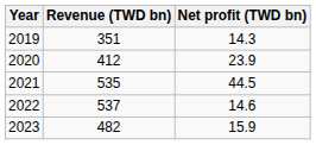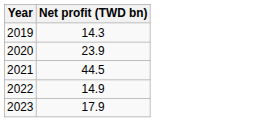- column: Revenue (TWD bn) | 351 | 412 | 535 | 537 | 482
2022 | Net profit (TWD bn): 14.6 -> 14.9
2023 | Net profit (TWD bn): 15.9 -> 17.9
